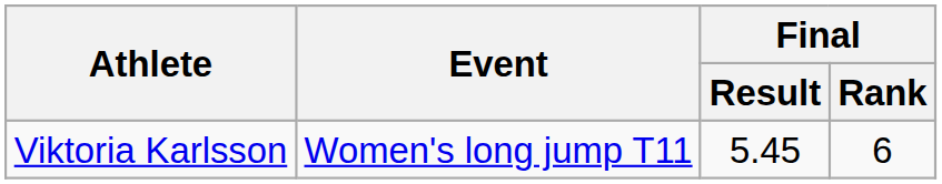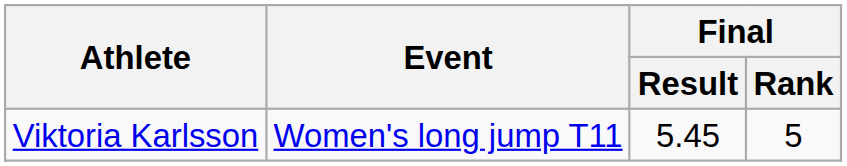Viktoria Karlsson | Final / Rank: 6 -> 5
